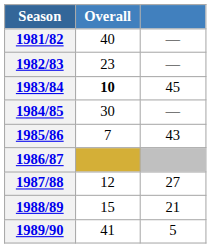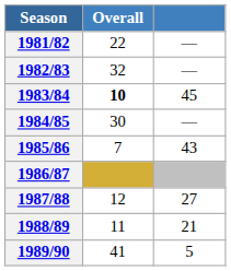1981/82 | Overall: 40 -> 22
1982/83 | Overall: 23 -> 32
1988/89 | Overall: 15 -> 11
